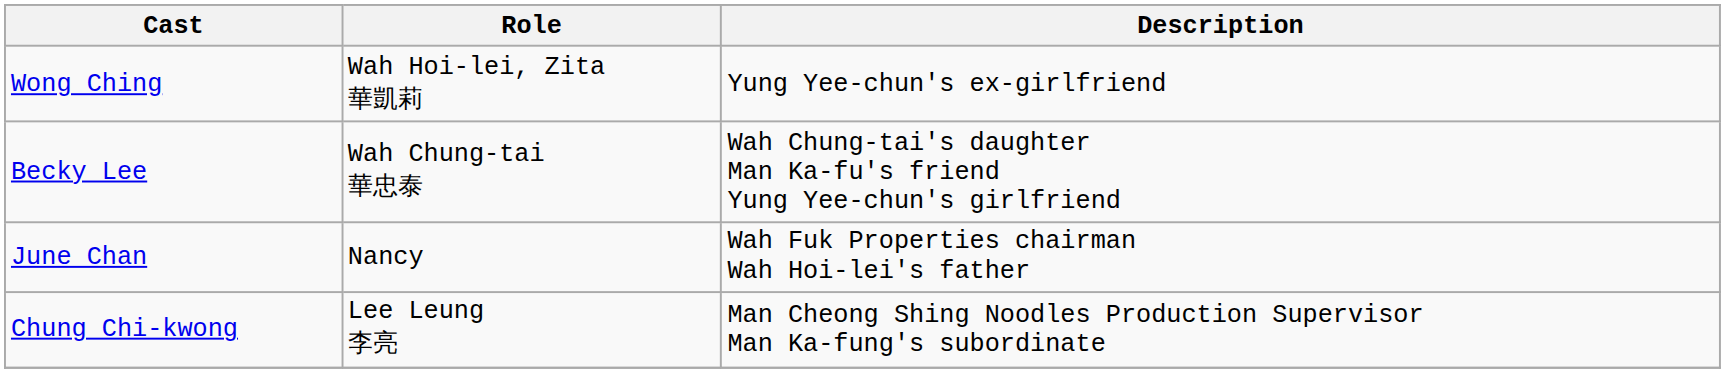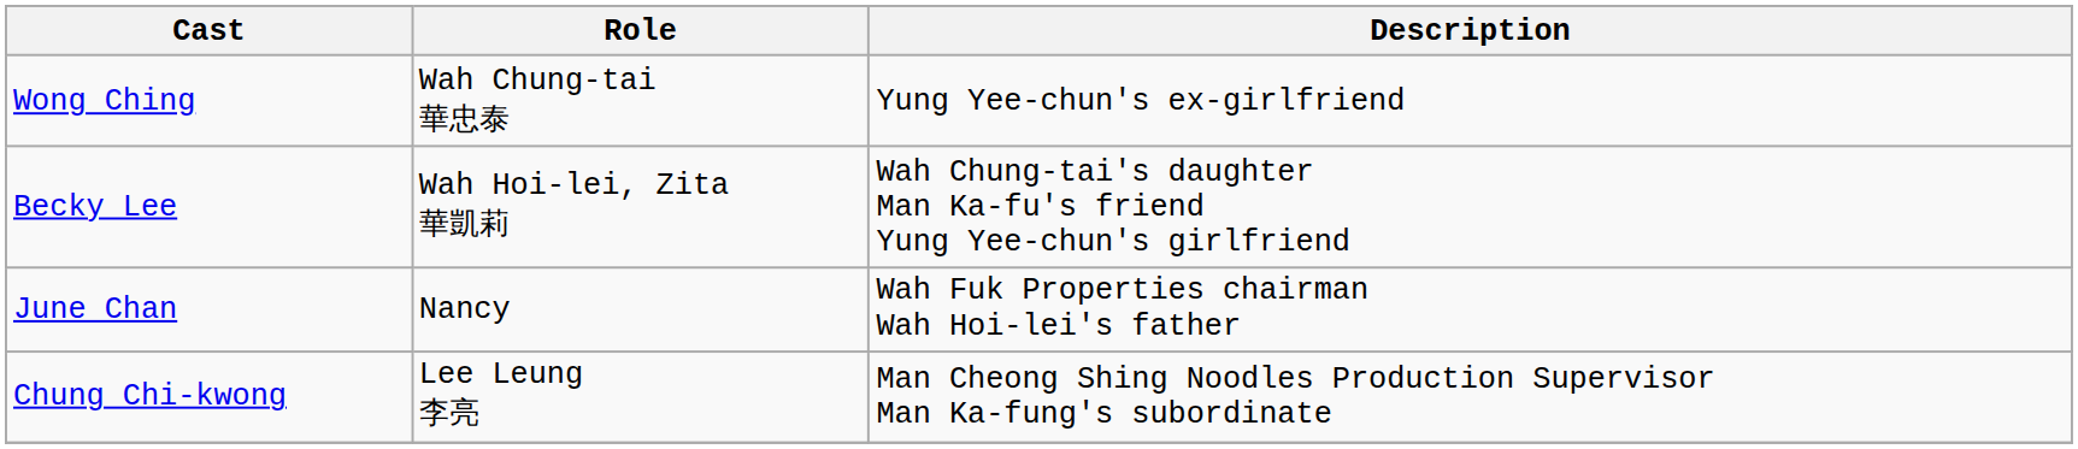Wong Ching | Role: Wah Hoi-lei, Zita 華凱莉 -> Wah Chung-tai 華忠泰
Becky Lee | Role: Wah Chung-tai 華忠泰 -> Wah Hoi-lei, Zita 華凱莉
